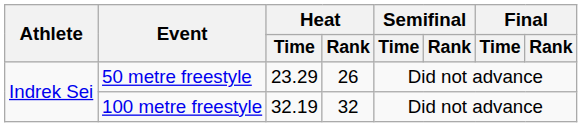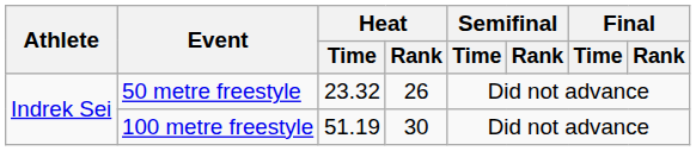50 metre freestyle | Heat / Time: 23.29 -> 23.32
100 metre freestyle | Heat / Time: 32.19 -> 51.19
100 metre freestyle | Heat / Rank: 32 -> 30
